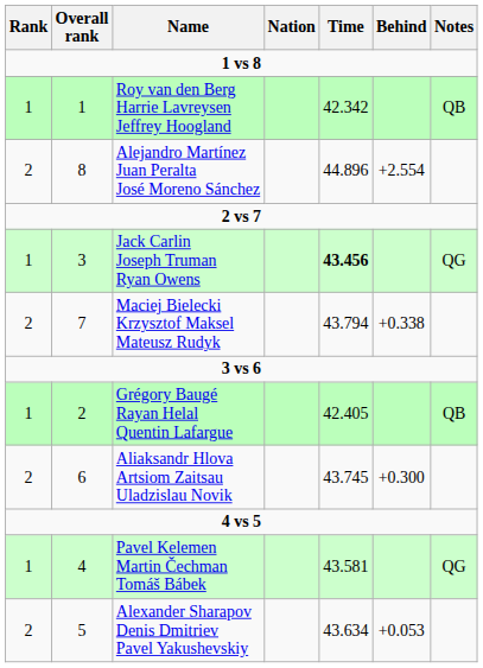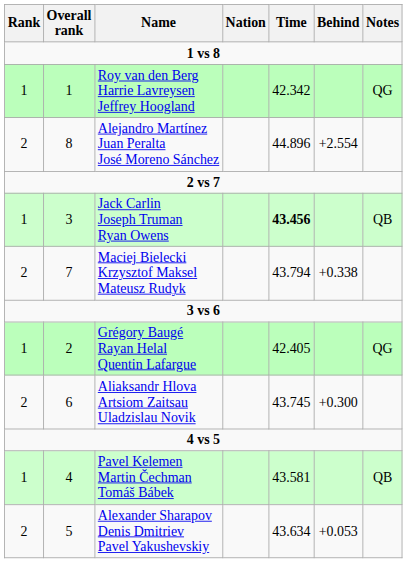Roy van den Berg Harrie Lavreysen Jeffrey Hoogland | Notes: QB -> QG
Jack Carlin Joseph Truman Ryan Owens | Notes: QG -> QB
Grégory Baugé Rayan Helal Quentin Lafargue | Notes: QB -> QG
Pavel Kelemen Martin Čechman Tomáš Bábek | Notes: QG -> QB
